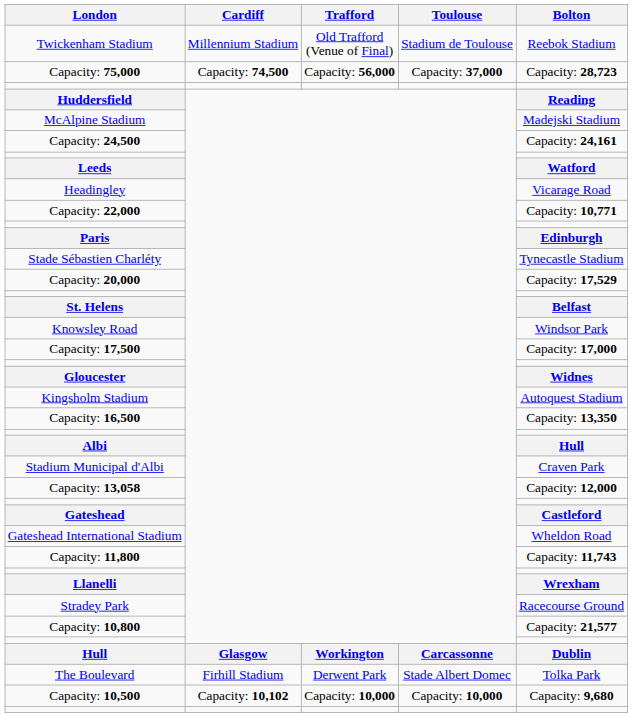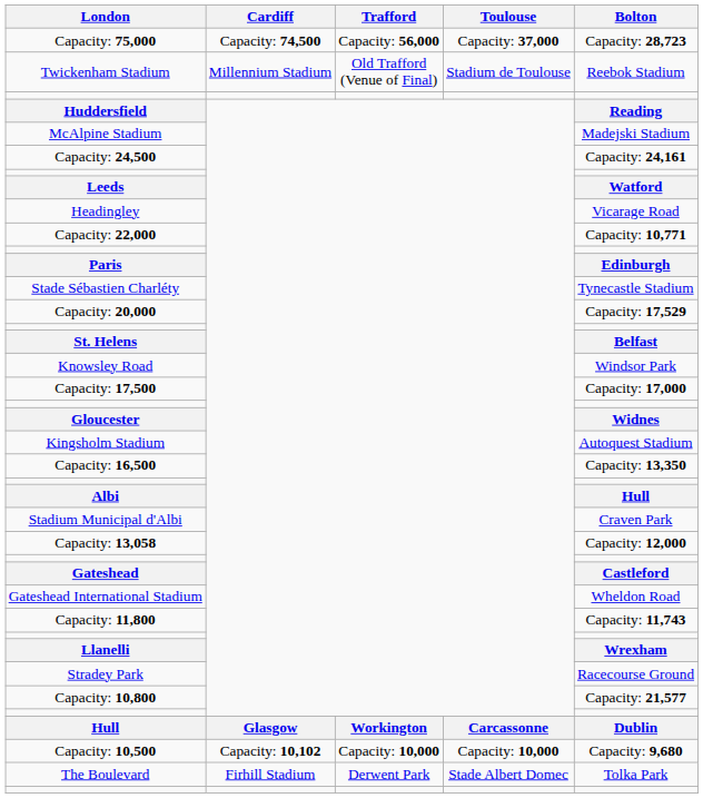rows swapped: Twickenham Stadium <-> Capacity: 75,000
rows swapped: The Boulevard <-> Capacity: 10,500
